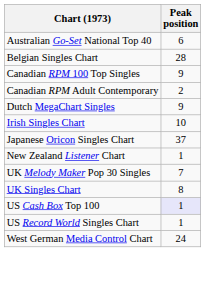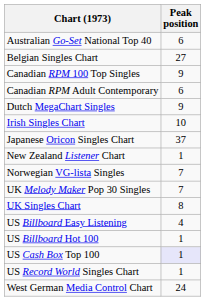Belgian Singles Chart | Peak position: 28 -> 27
Canadian RPM Adult Contemporary | Peak position: 2 -> 6
+ row: Norwegian VG-lista Singles | 7
+ row: US Billboard Easy Listening | 4
+ row: US Billboard Hot 100 | 1
